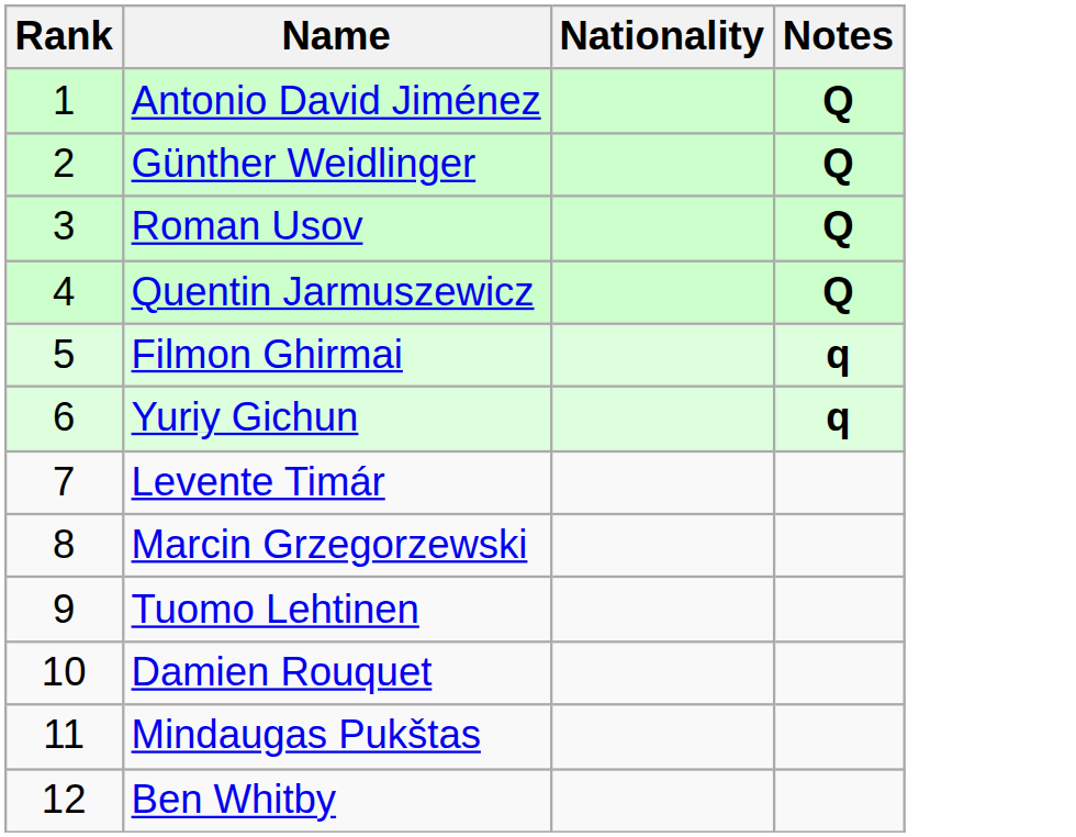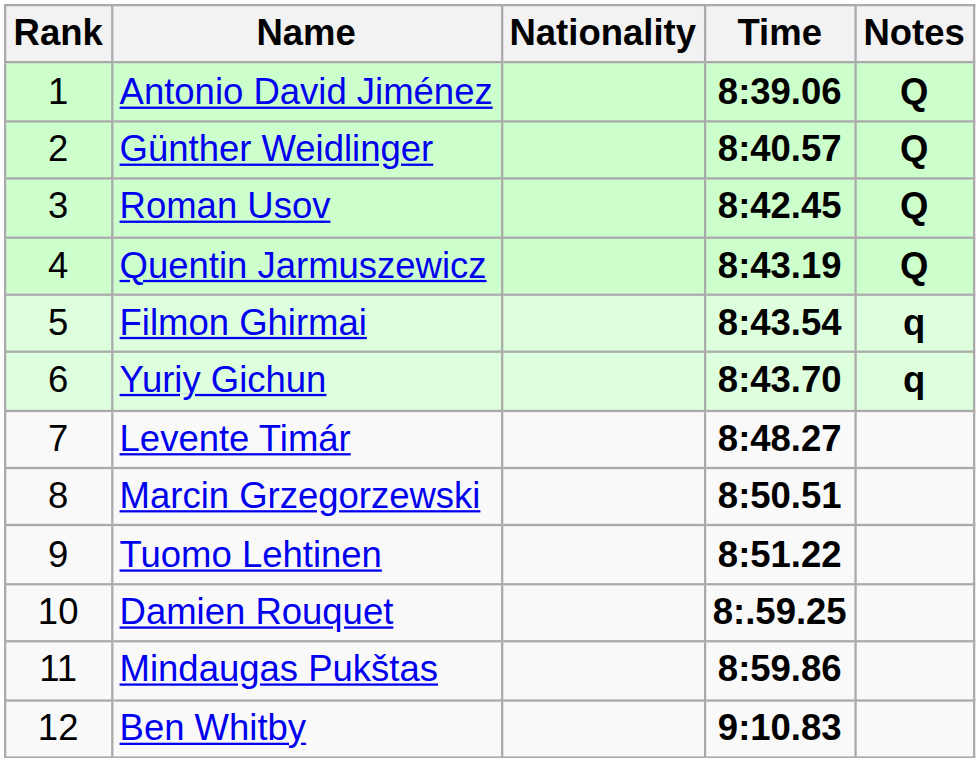+ column: Time | 8:39.06 | 8:40.57 | 8:42.45 | 8:43.19 | 8:43.54 | 8:43.70 | 8:48.27 | 8:50.51 | 8:51.22 | 8:.59.25 | 8:59.86 | 9:10.83
